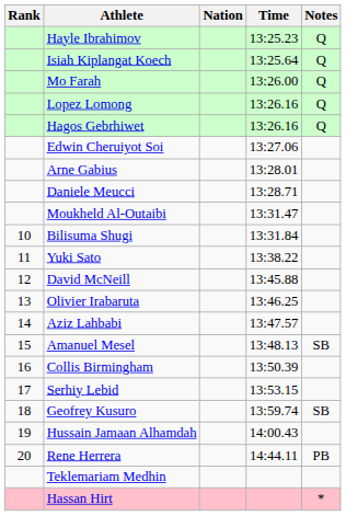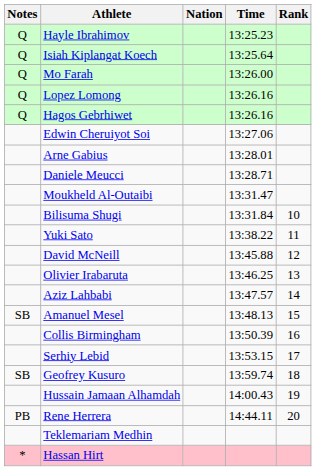columns swapped: Rank <-> Notes
